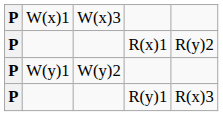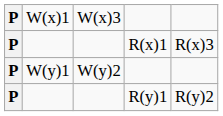R(x)1 | column 5: R(y)2 -> R(x)3
R(y)1 | column 5: R(x)3 -> R(y)2
